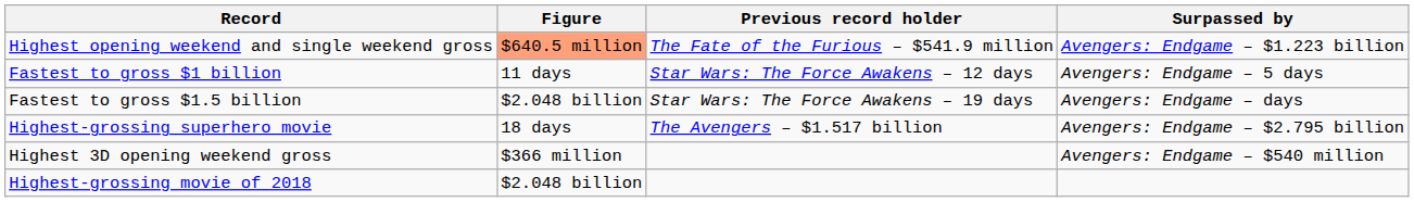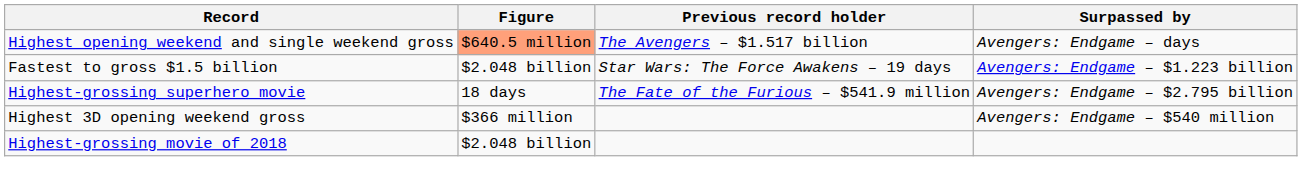Highest opening weekend and single weekend gross | Previous record holder: The Fate of the Furious – $541.9 million -> The Avengers – $1.517 billion
Highest opening weekend and single weekend gross | Surpassed by: Avengers: Endgame – $1.223 billion -> Avengers: Endgame – days
- row: Fastest to gross $1 billion | 11 days | Star Wars: The Force Awakens – 12 days | Avengers: Endgame – 5 days
Fastest to gross $1.5 billion | Surpassed by: Avengers: Endgame – days -> Avengers: Endgame – $1.223 billion
Highest-grossing superhero movie | Previous record holder: The Avengers – $1.517 billion -> The Fate of the Furious – $541.9 million
